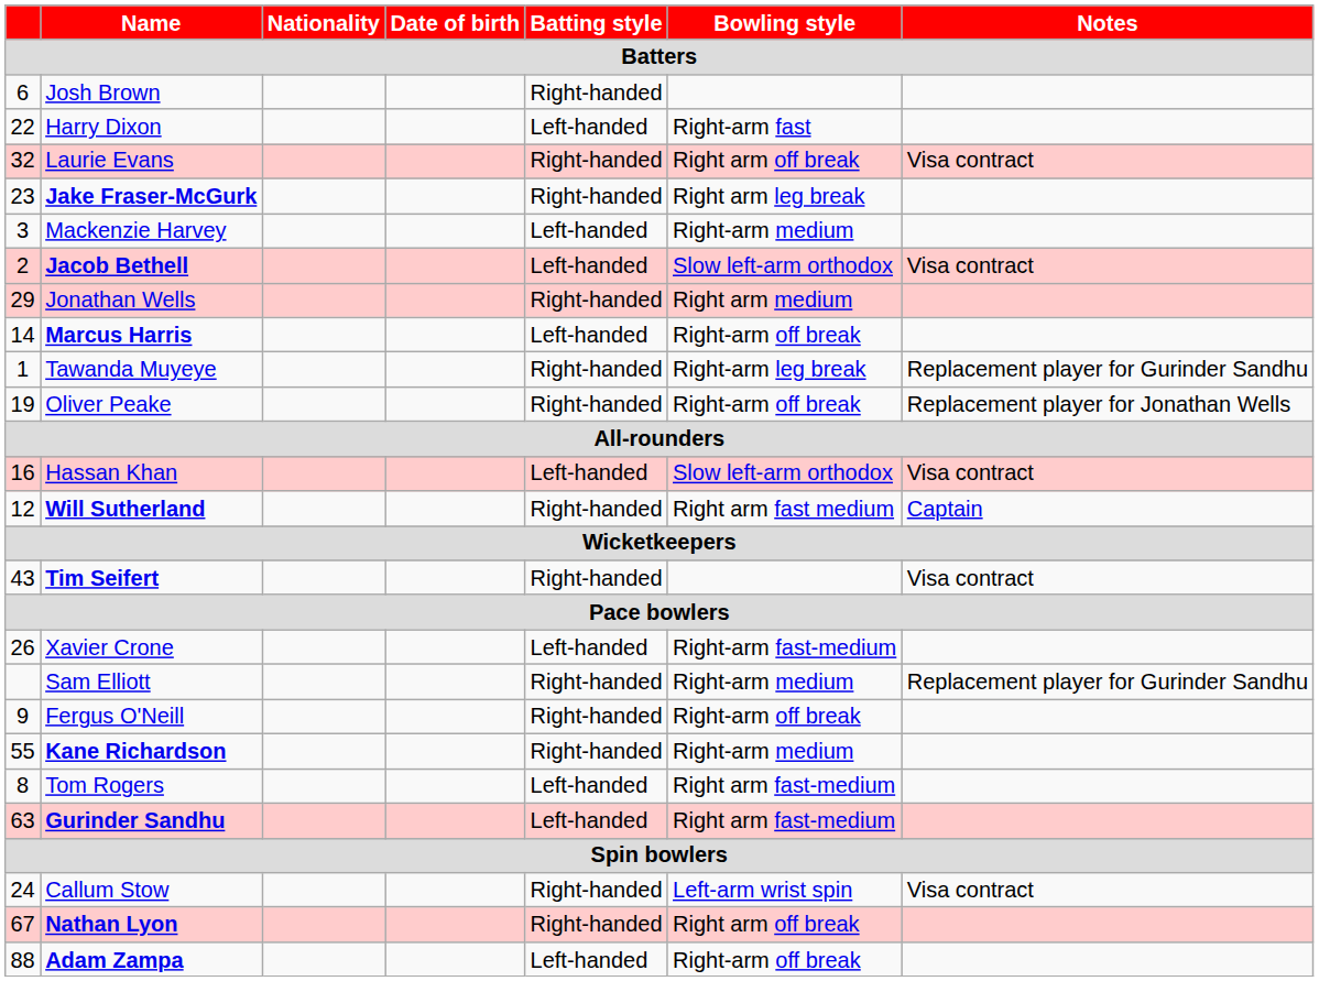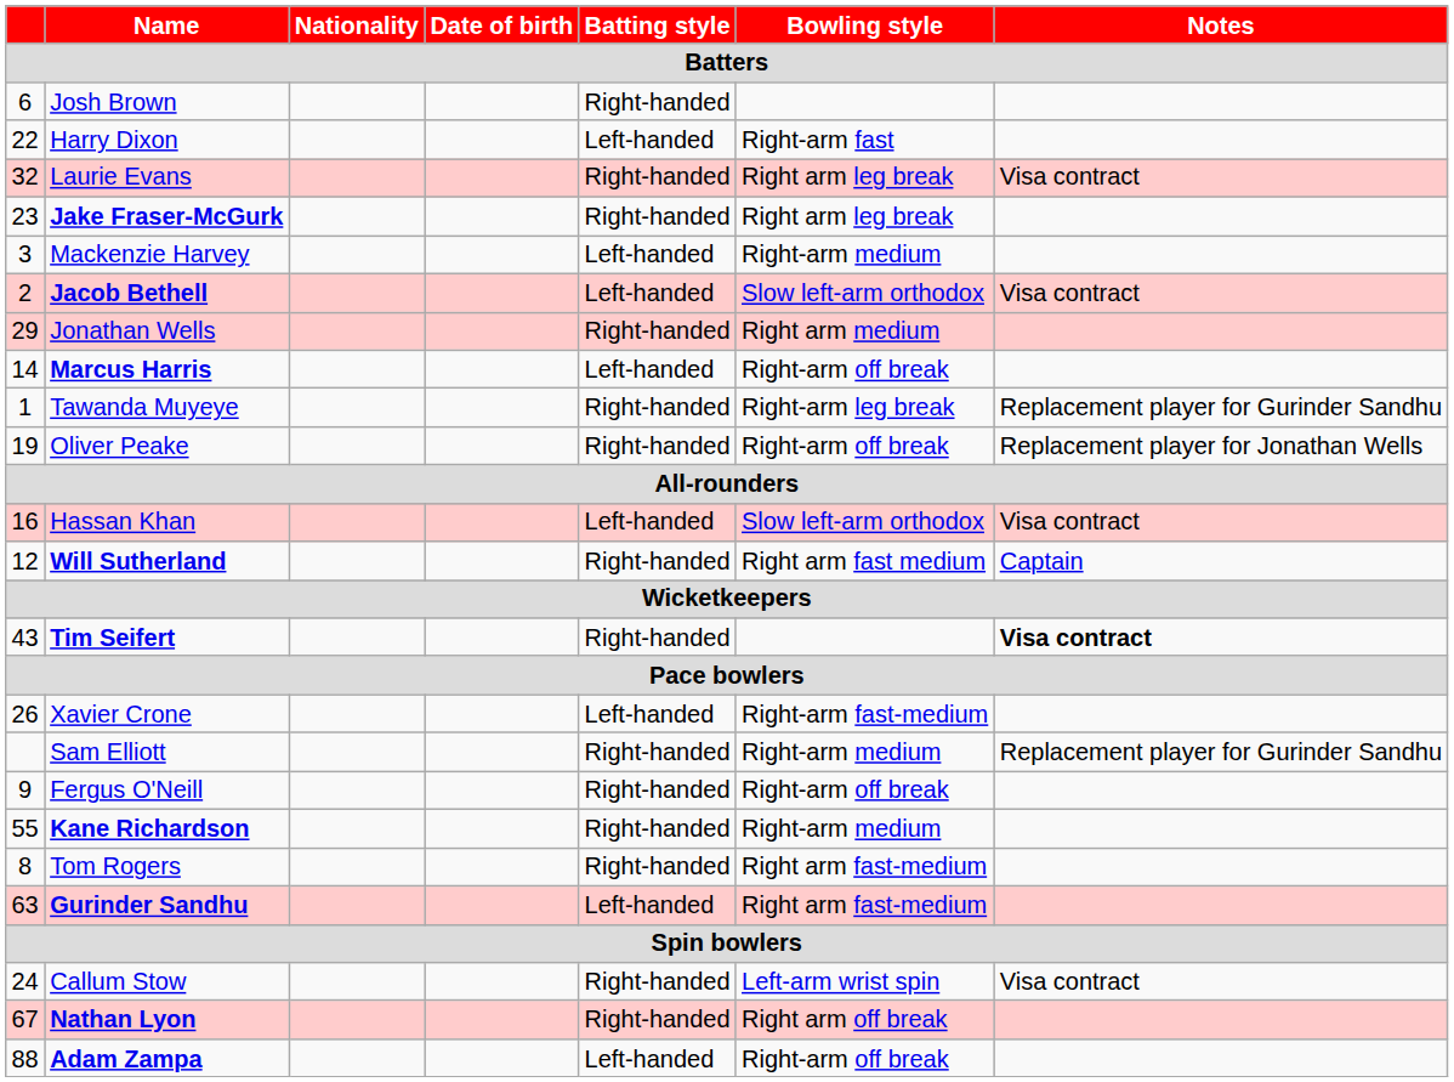Laurie Evans | Bowling style: Right arm off break -> Right arm leg break
Tim Seifert | Notes: normal -> bold
Tom Rogers | Batting style: Left-handed -> Right-handed
